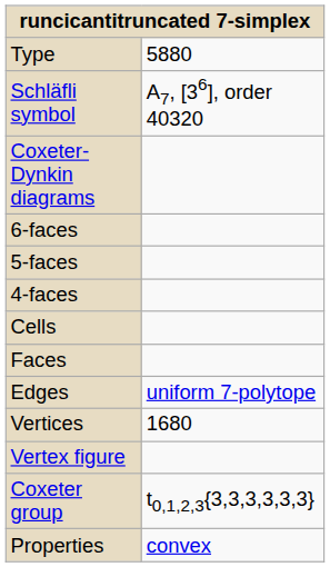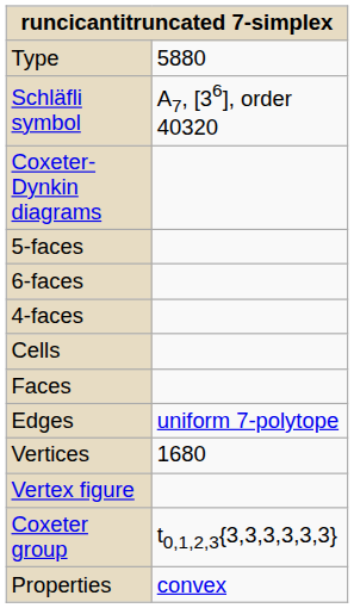rows swapped: 6-faces <-> 5-faces
